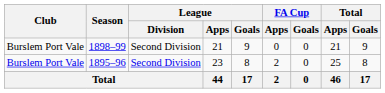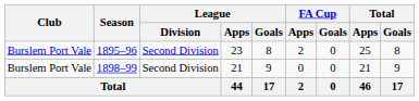rows swapped: 1895–96 <-> 1898–99
